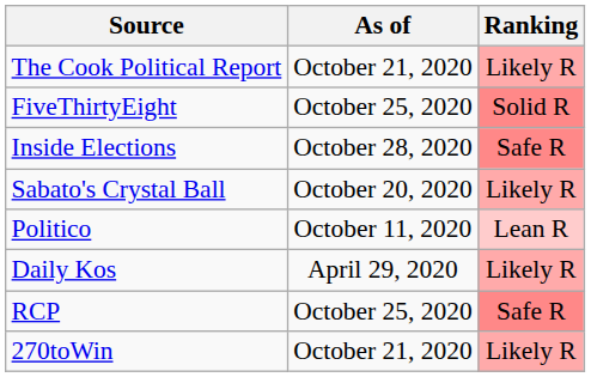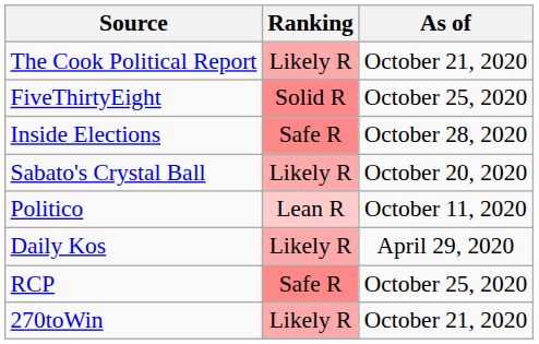columns swapped: Ranking <-> As of
